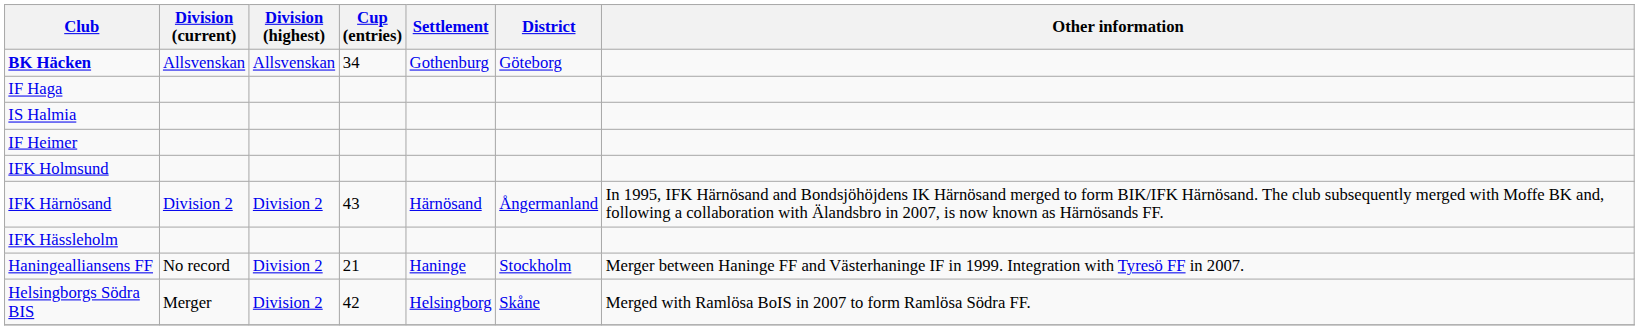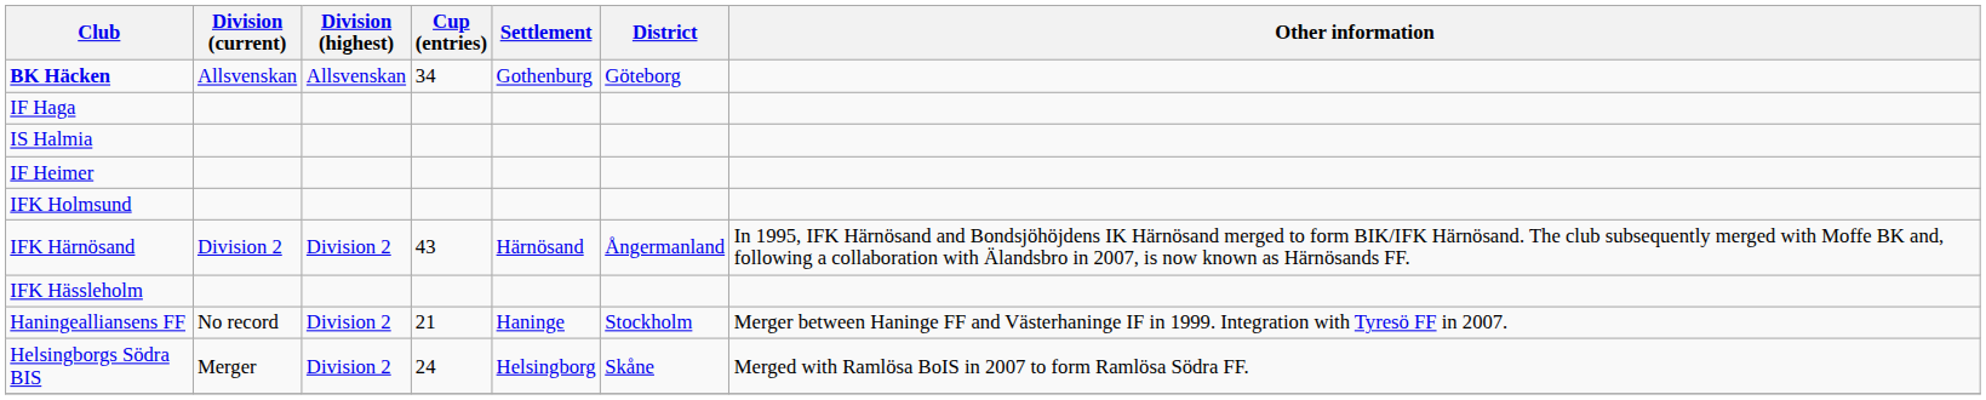Helsingborgs Södra BIS | Cup (entries): 42 -> 24
